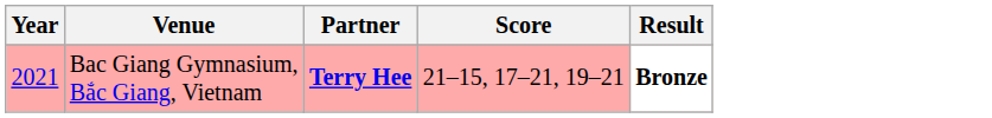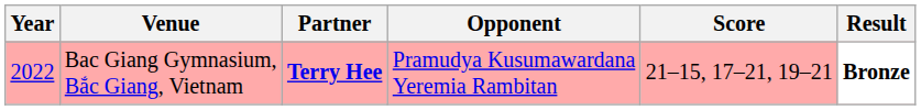+ column: Opponent | Pramudya Kusumawardana Yeremia Rambitan
Bac Giang Gymnasium, Bắc Giang, Vietnam | Year: 2021 -> 2022
